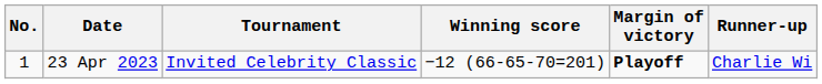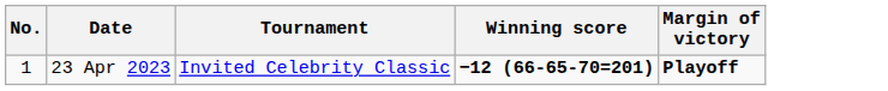- column: Runner-up | Charlie Wi
23 Apr 2023 | Winning score: normal -> bold
